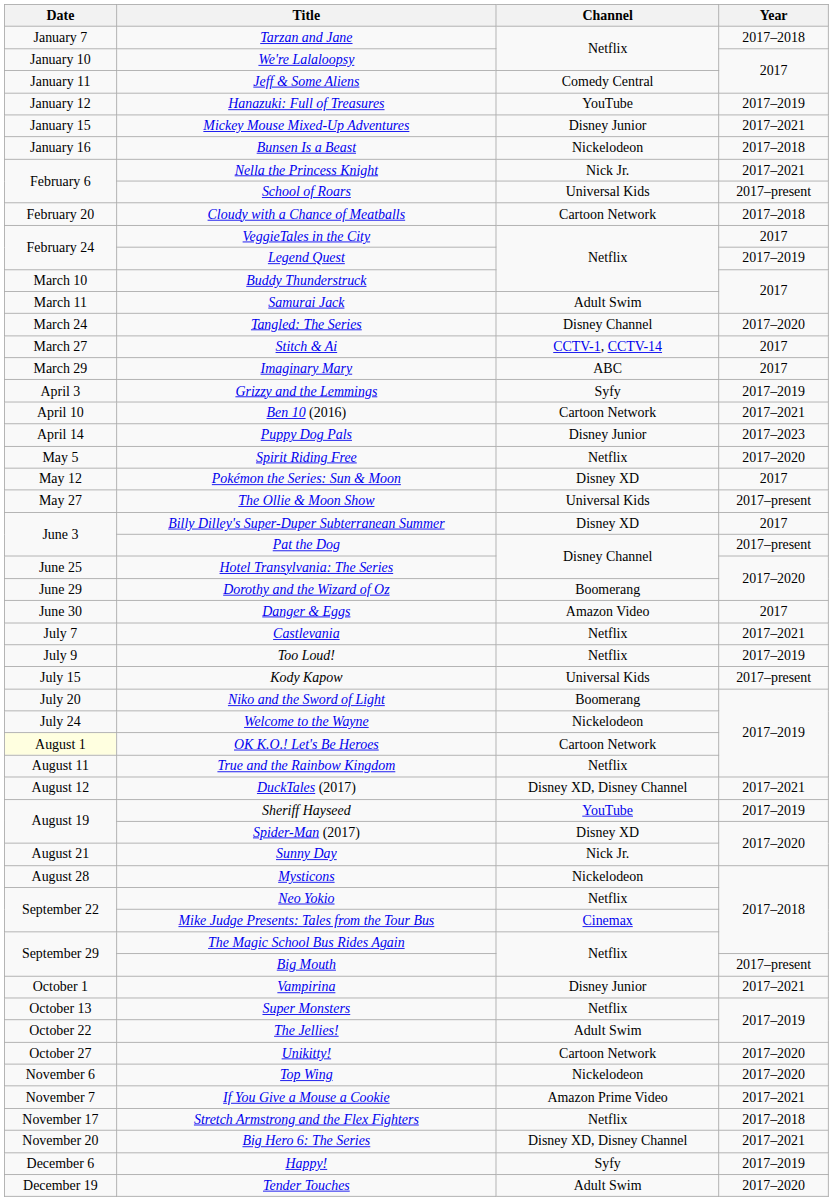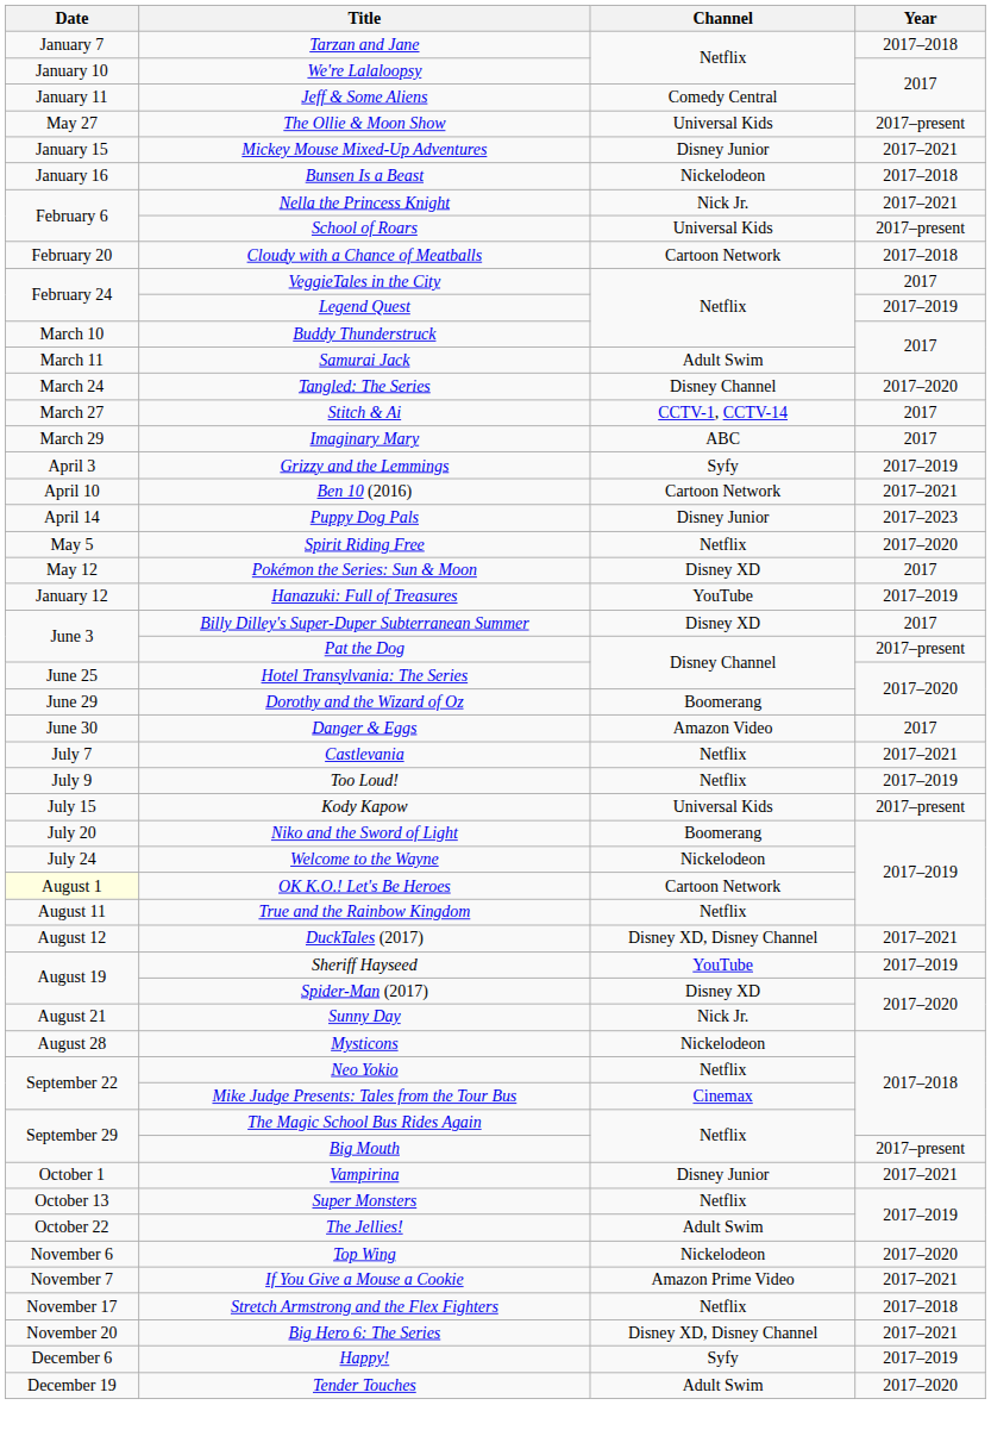rows swapped: Hanazuki: Full of Treasures <-> The Ollie & Moon Show
- row: October 27 | Unikitty! | Cartoon Network | 2017–2020
